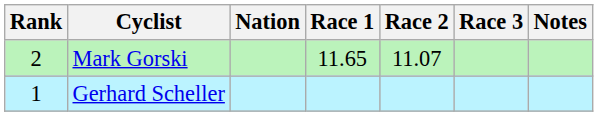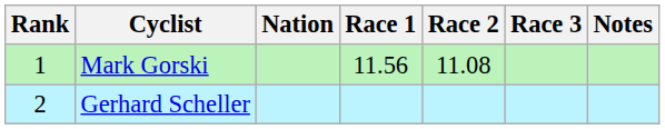Mark Gorski | Rank: 2 -> 1
Mark Gorski | Race 1: 11.65 -> 11.56
Mark Gorski | Race 2: 11.07 -> 11.08
Gerhard Scheller | Rank: 1 -> 2
